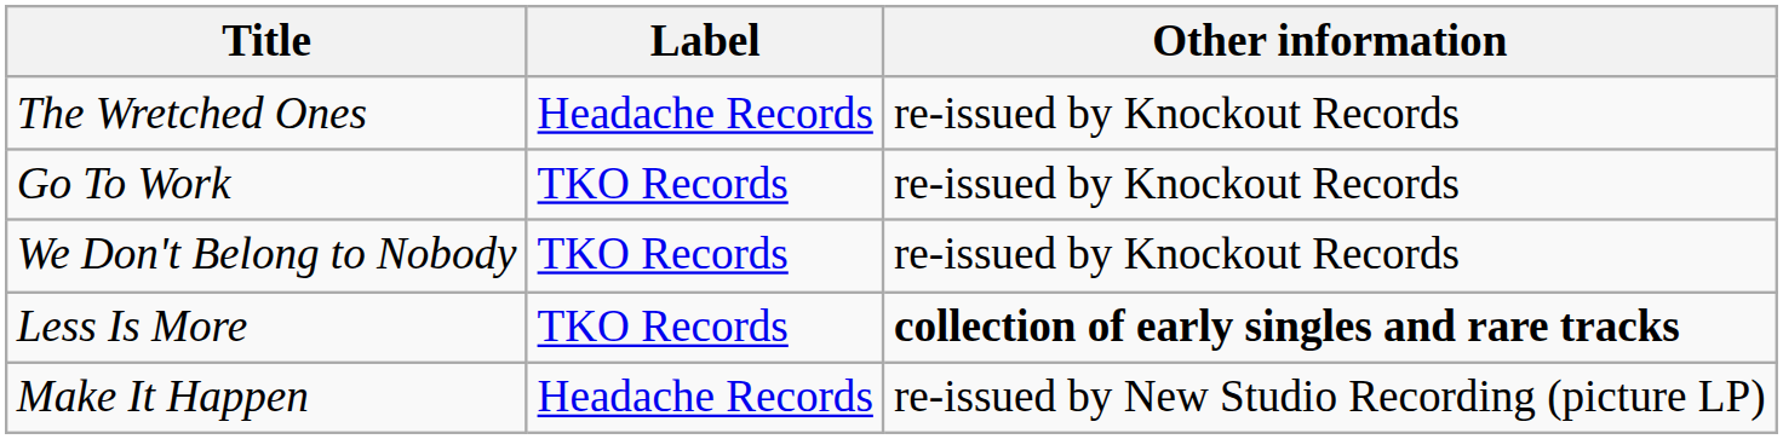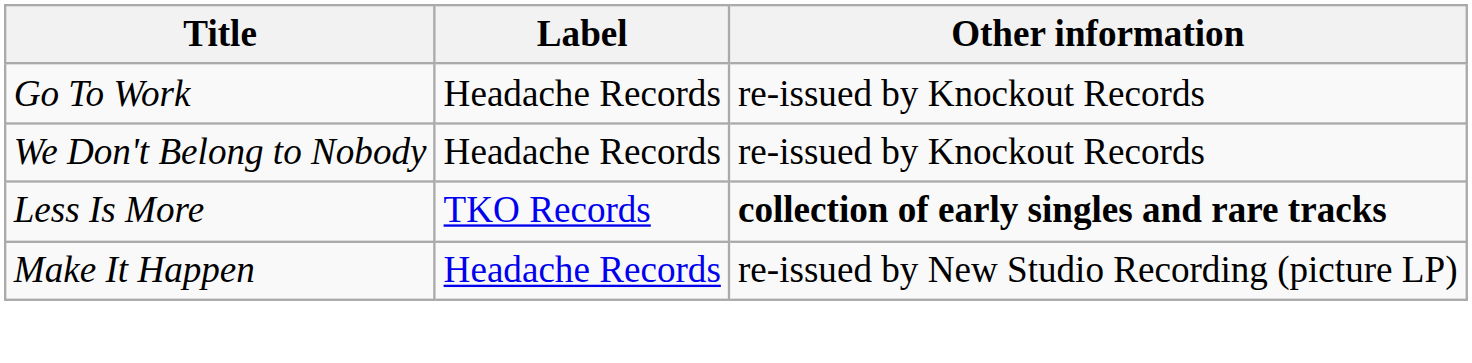- row: The Wretched Ones | Headache Records | re-issued by Knockout Records
Go To Work | Label: TKO Records -> Headache Records
We Don't Belong to Nobody | Label: TKO Records -> Headache Records
